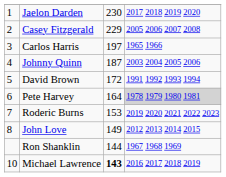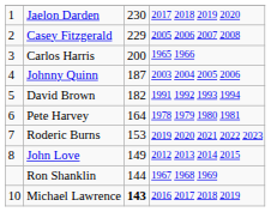Carlos Harris | column 3: 197 -> 200
David Brown | column 3: 172 -> 182
Pete Harvey | column 4: lightgrey background -> no background
